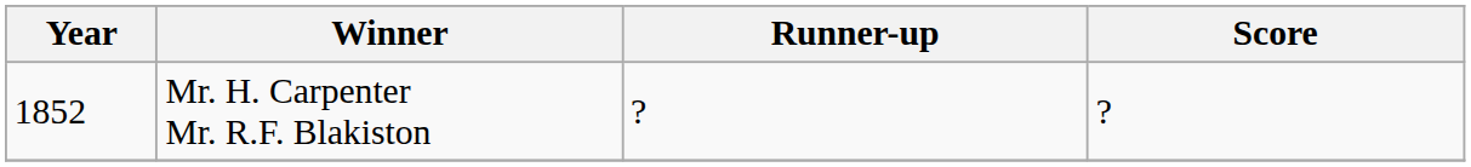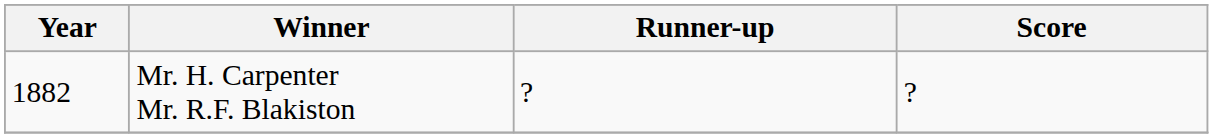Mr. H. Carpenter Mr. R.F. Blakiston | Year: 1852 -> 1882
